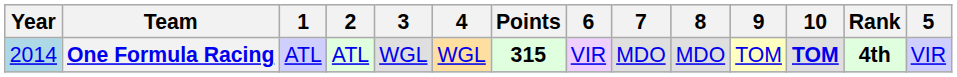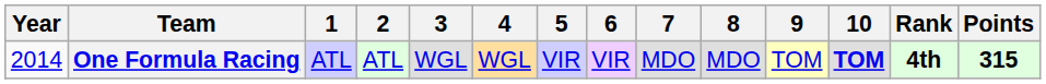columns swapped: 5 <-> Points
One Formula Racing | Year: lightblue background -> no background
